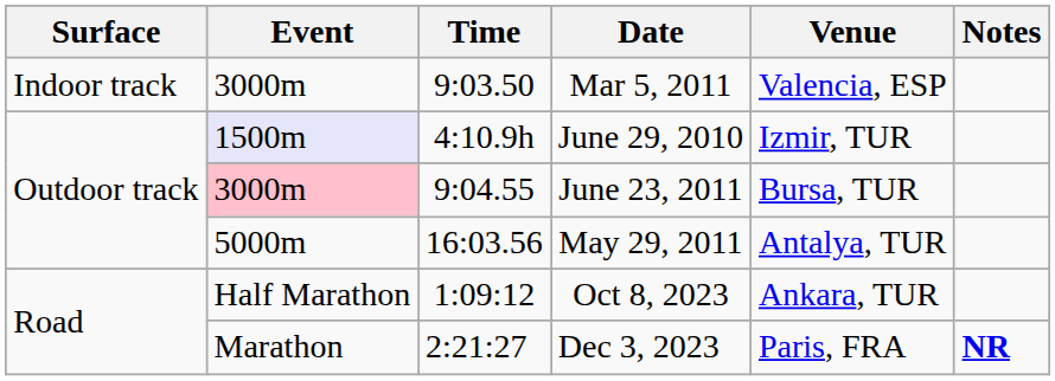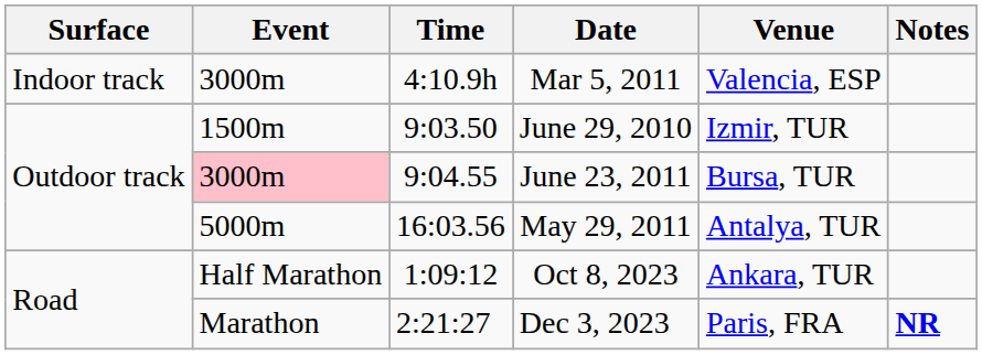Mar 5, 2011 | Time: 9:03.50 -> 4:10.9h
June 29, 2010 | Event: lavender background -> no background
June 29, 2010 | Time: 4:10.9h -> 9:03.50
